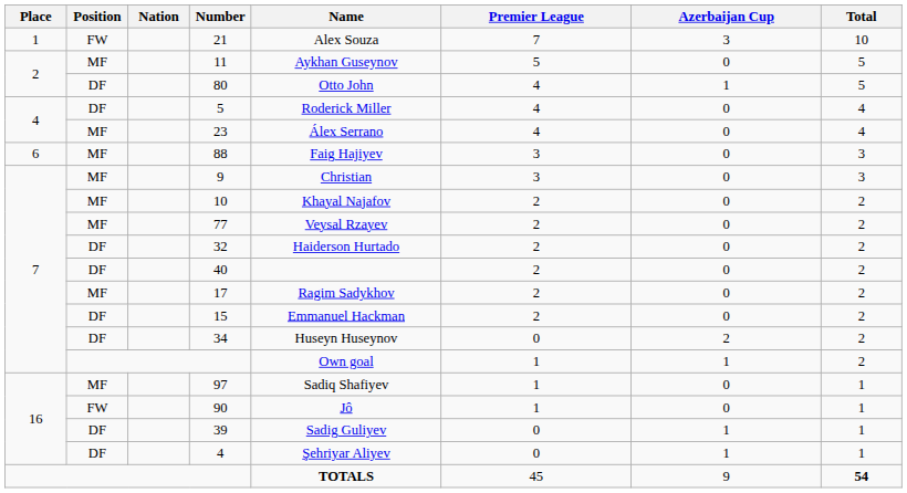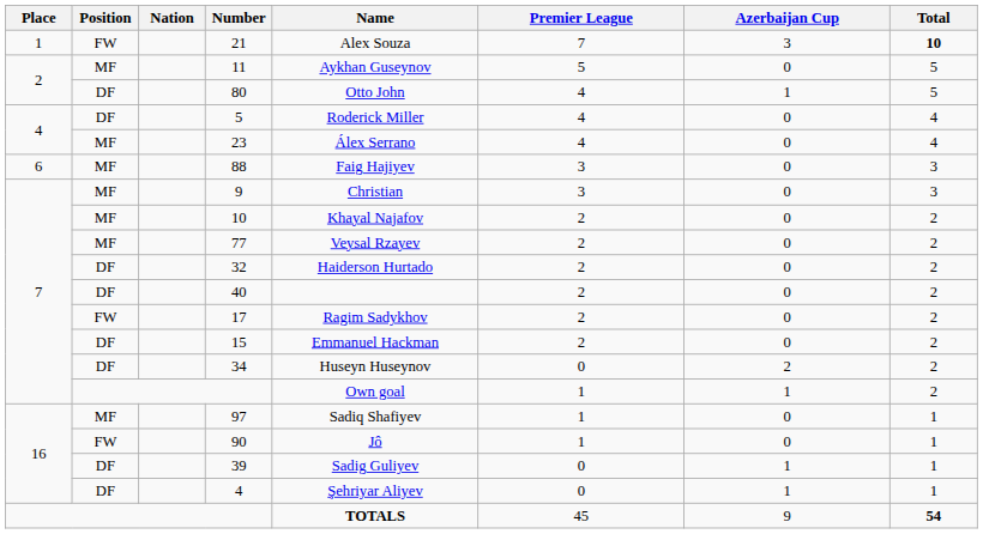21 | Total: normal -> bold
17 | Position: MF -> FW
